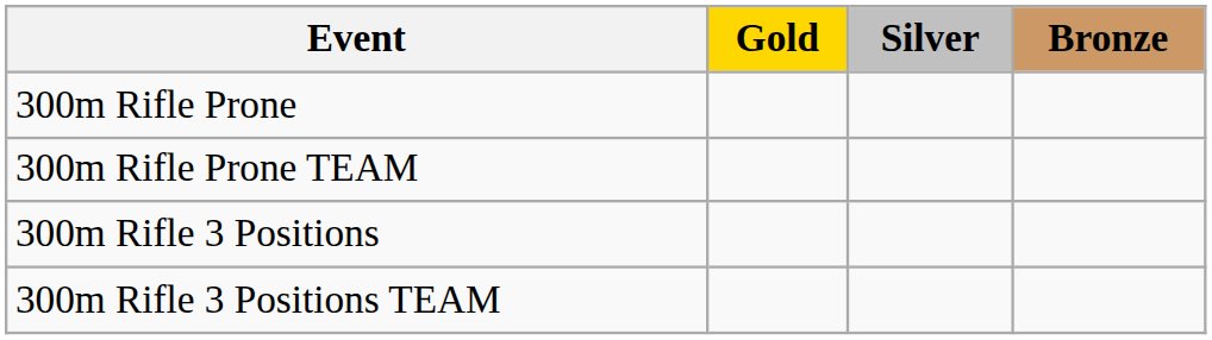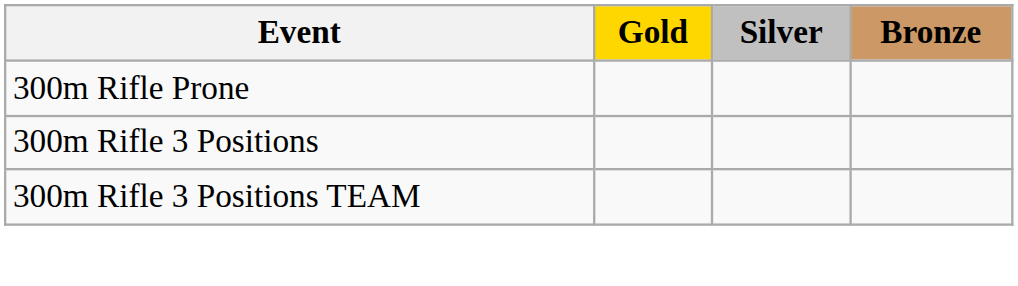- row: 300m Rifle Prone TEAM
